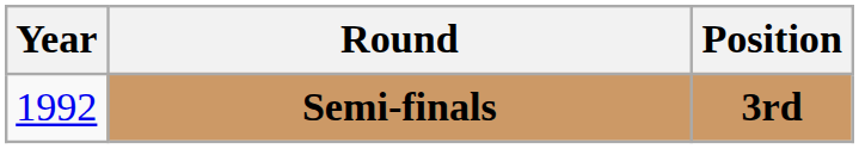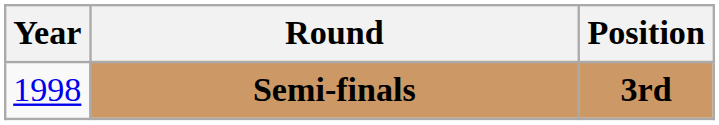Semi-finals | Year: 1992 -> 1998
